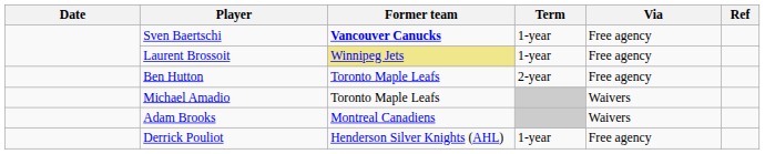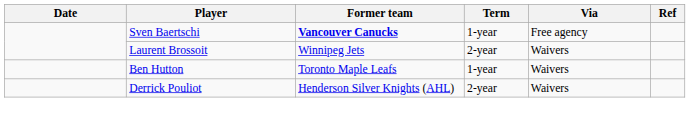Laurent Brossoit | Former team: khaki background -> no background
Laurent Brossoit | Term: 1-year -> 2-year
Laurent Brossoit | Via: Free agency -> Waivers
Ben Hutton | Term: 2-year -> 1-year
Ben Hutton | Via: Free agency -> Waivers
- row: Michael Amadio | Toronto Maple Leafs | Waivers
- row: Adam Brooks | Montreal Canadiens | Waivers
Derrick Pouliot | Term: 1-year -> 2-year
Derrick Pouliot | Via: Free agency -> Waivers
